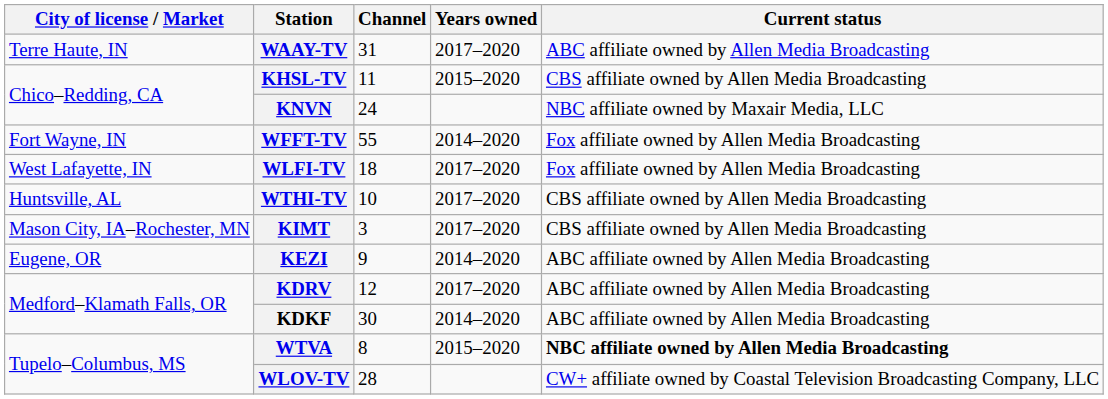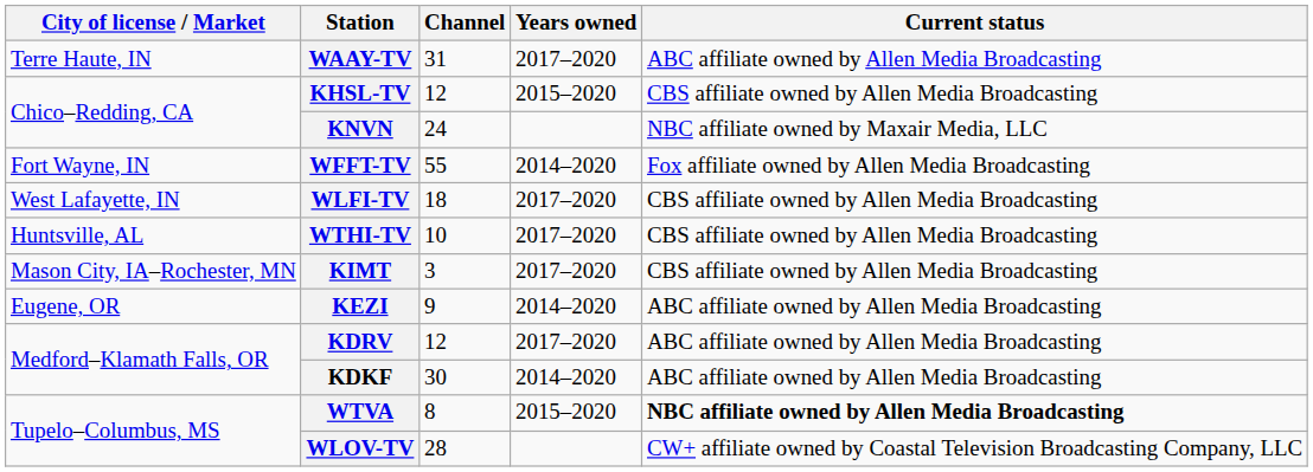KHSL-TV | Channel: 11 -> 12
WLFI-TV | Current status: Fox affiliate owned by Allen Media Broadcasting -> CBS affiliate owned by Allen Media Broadcasting
